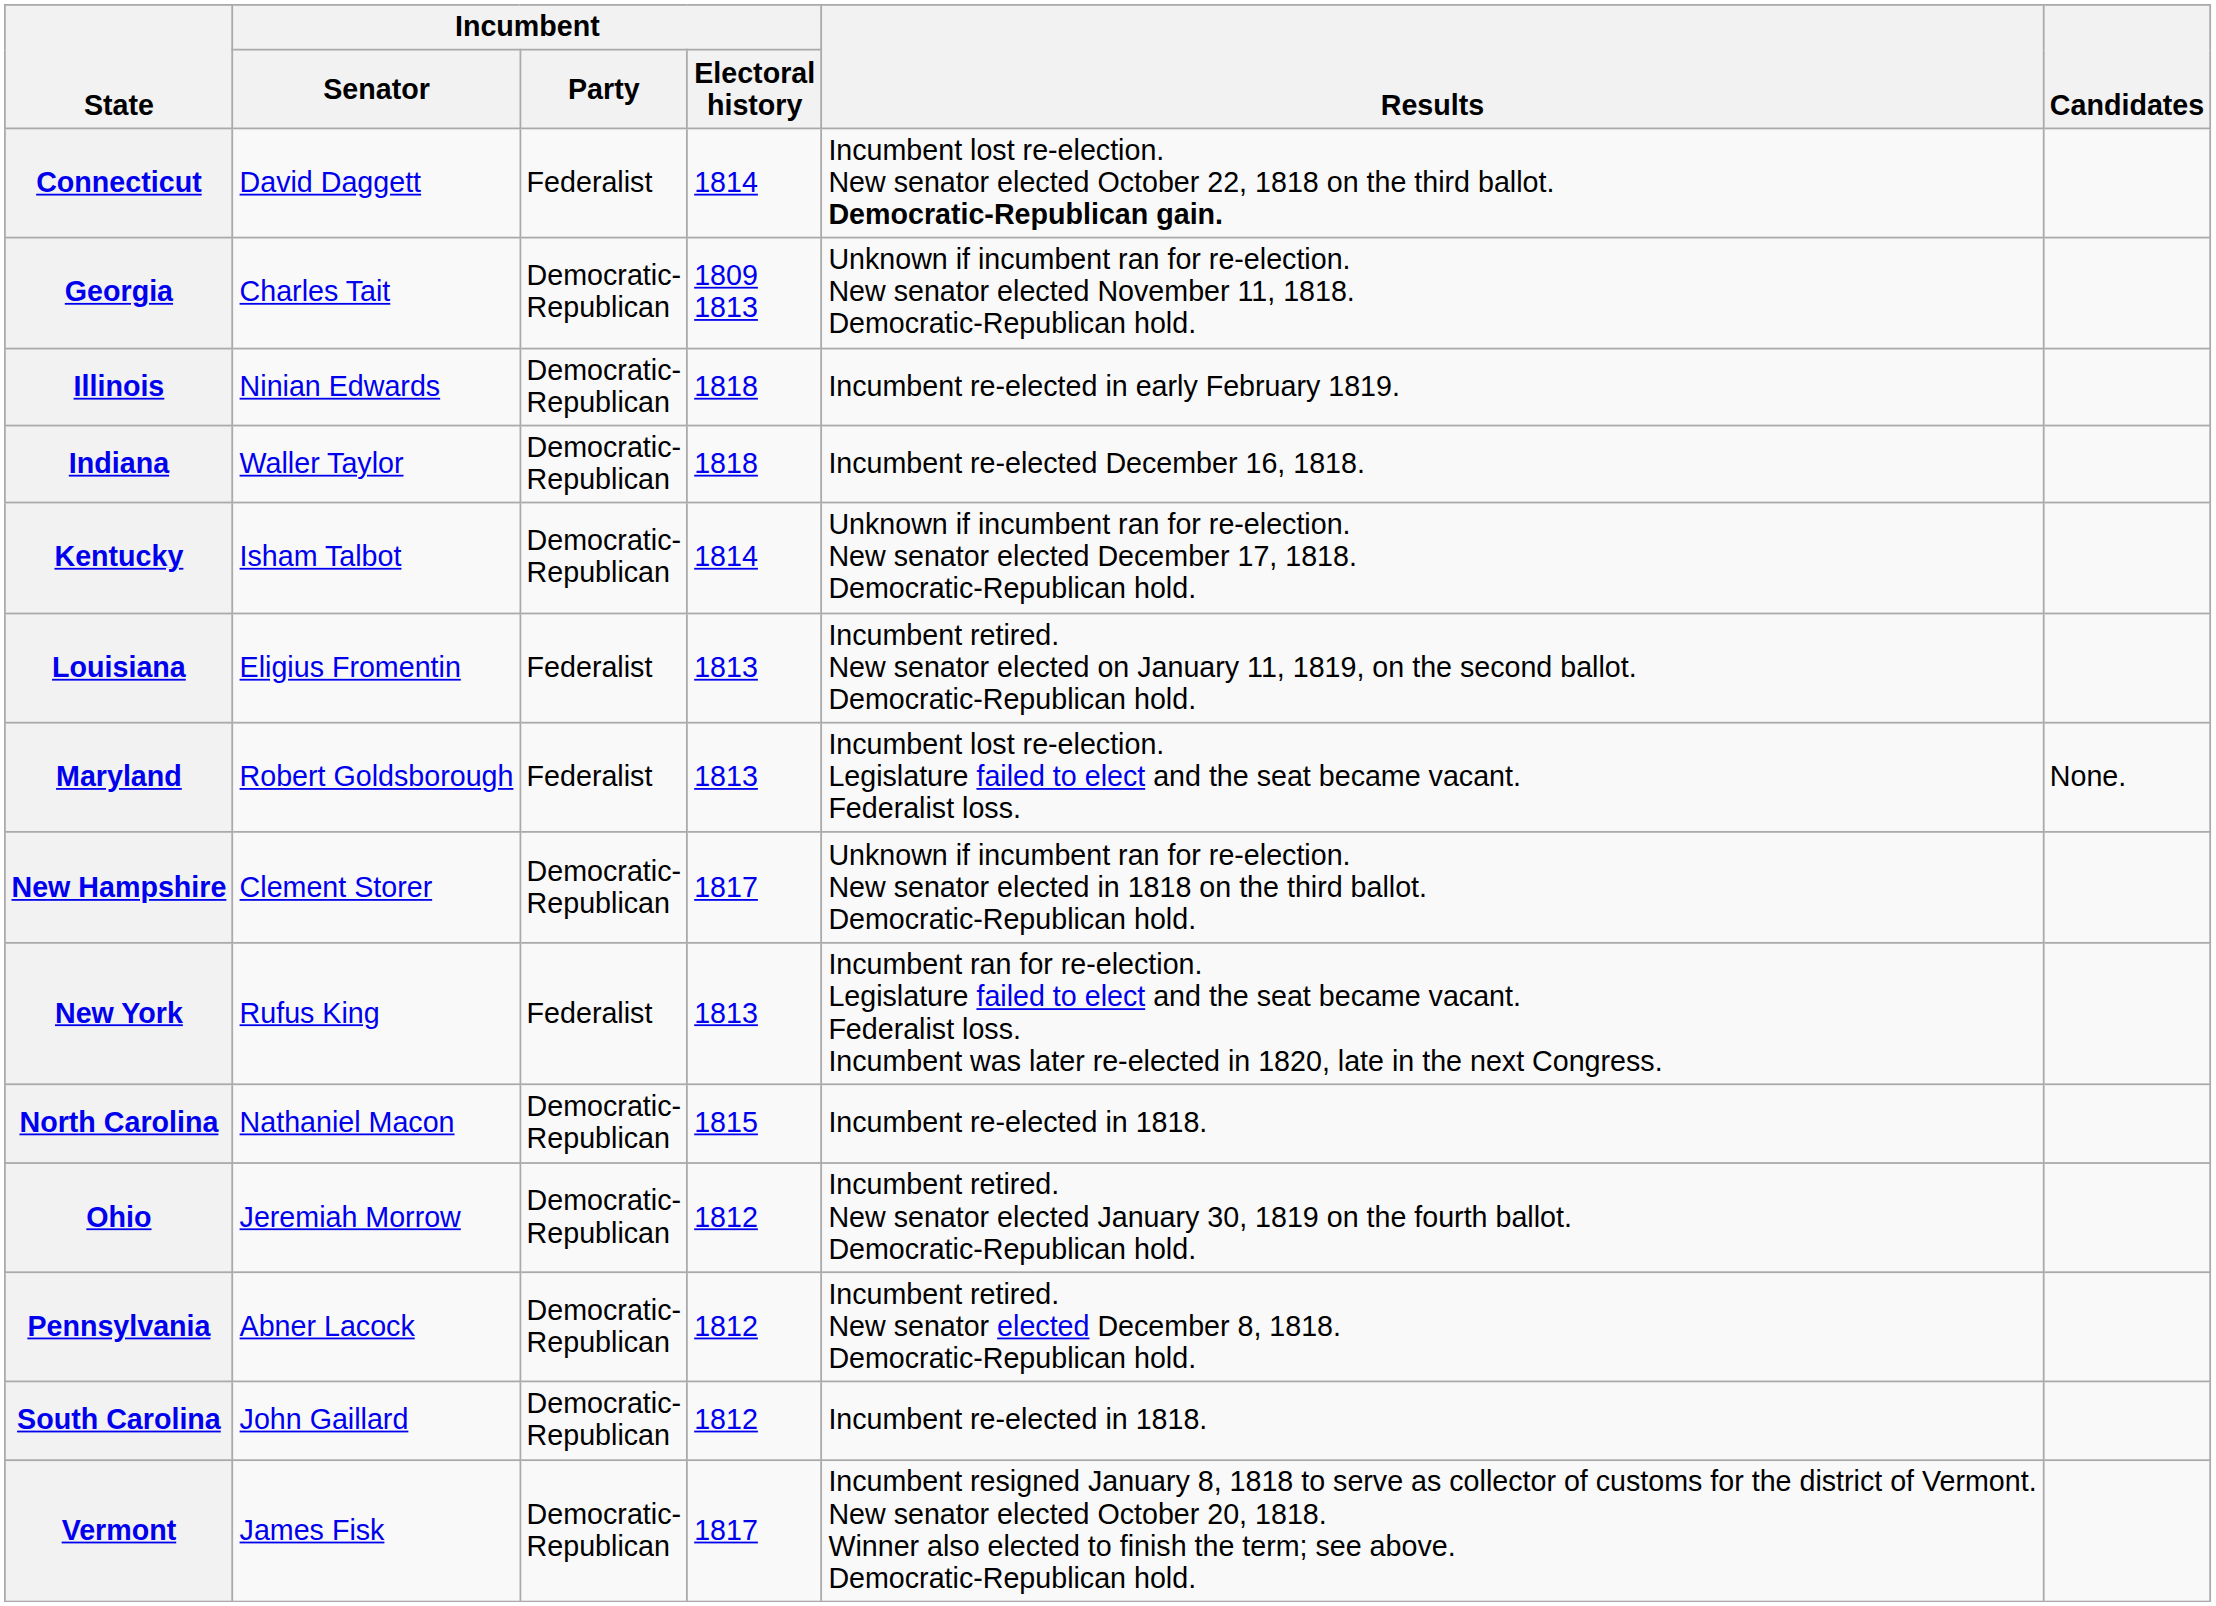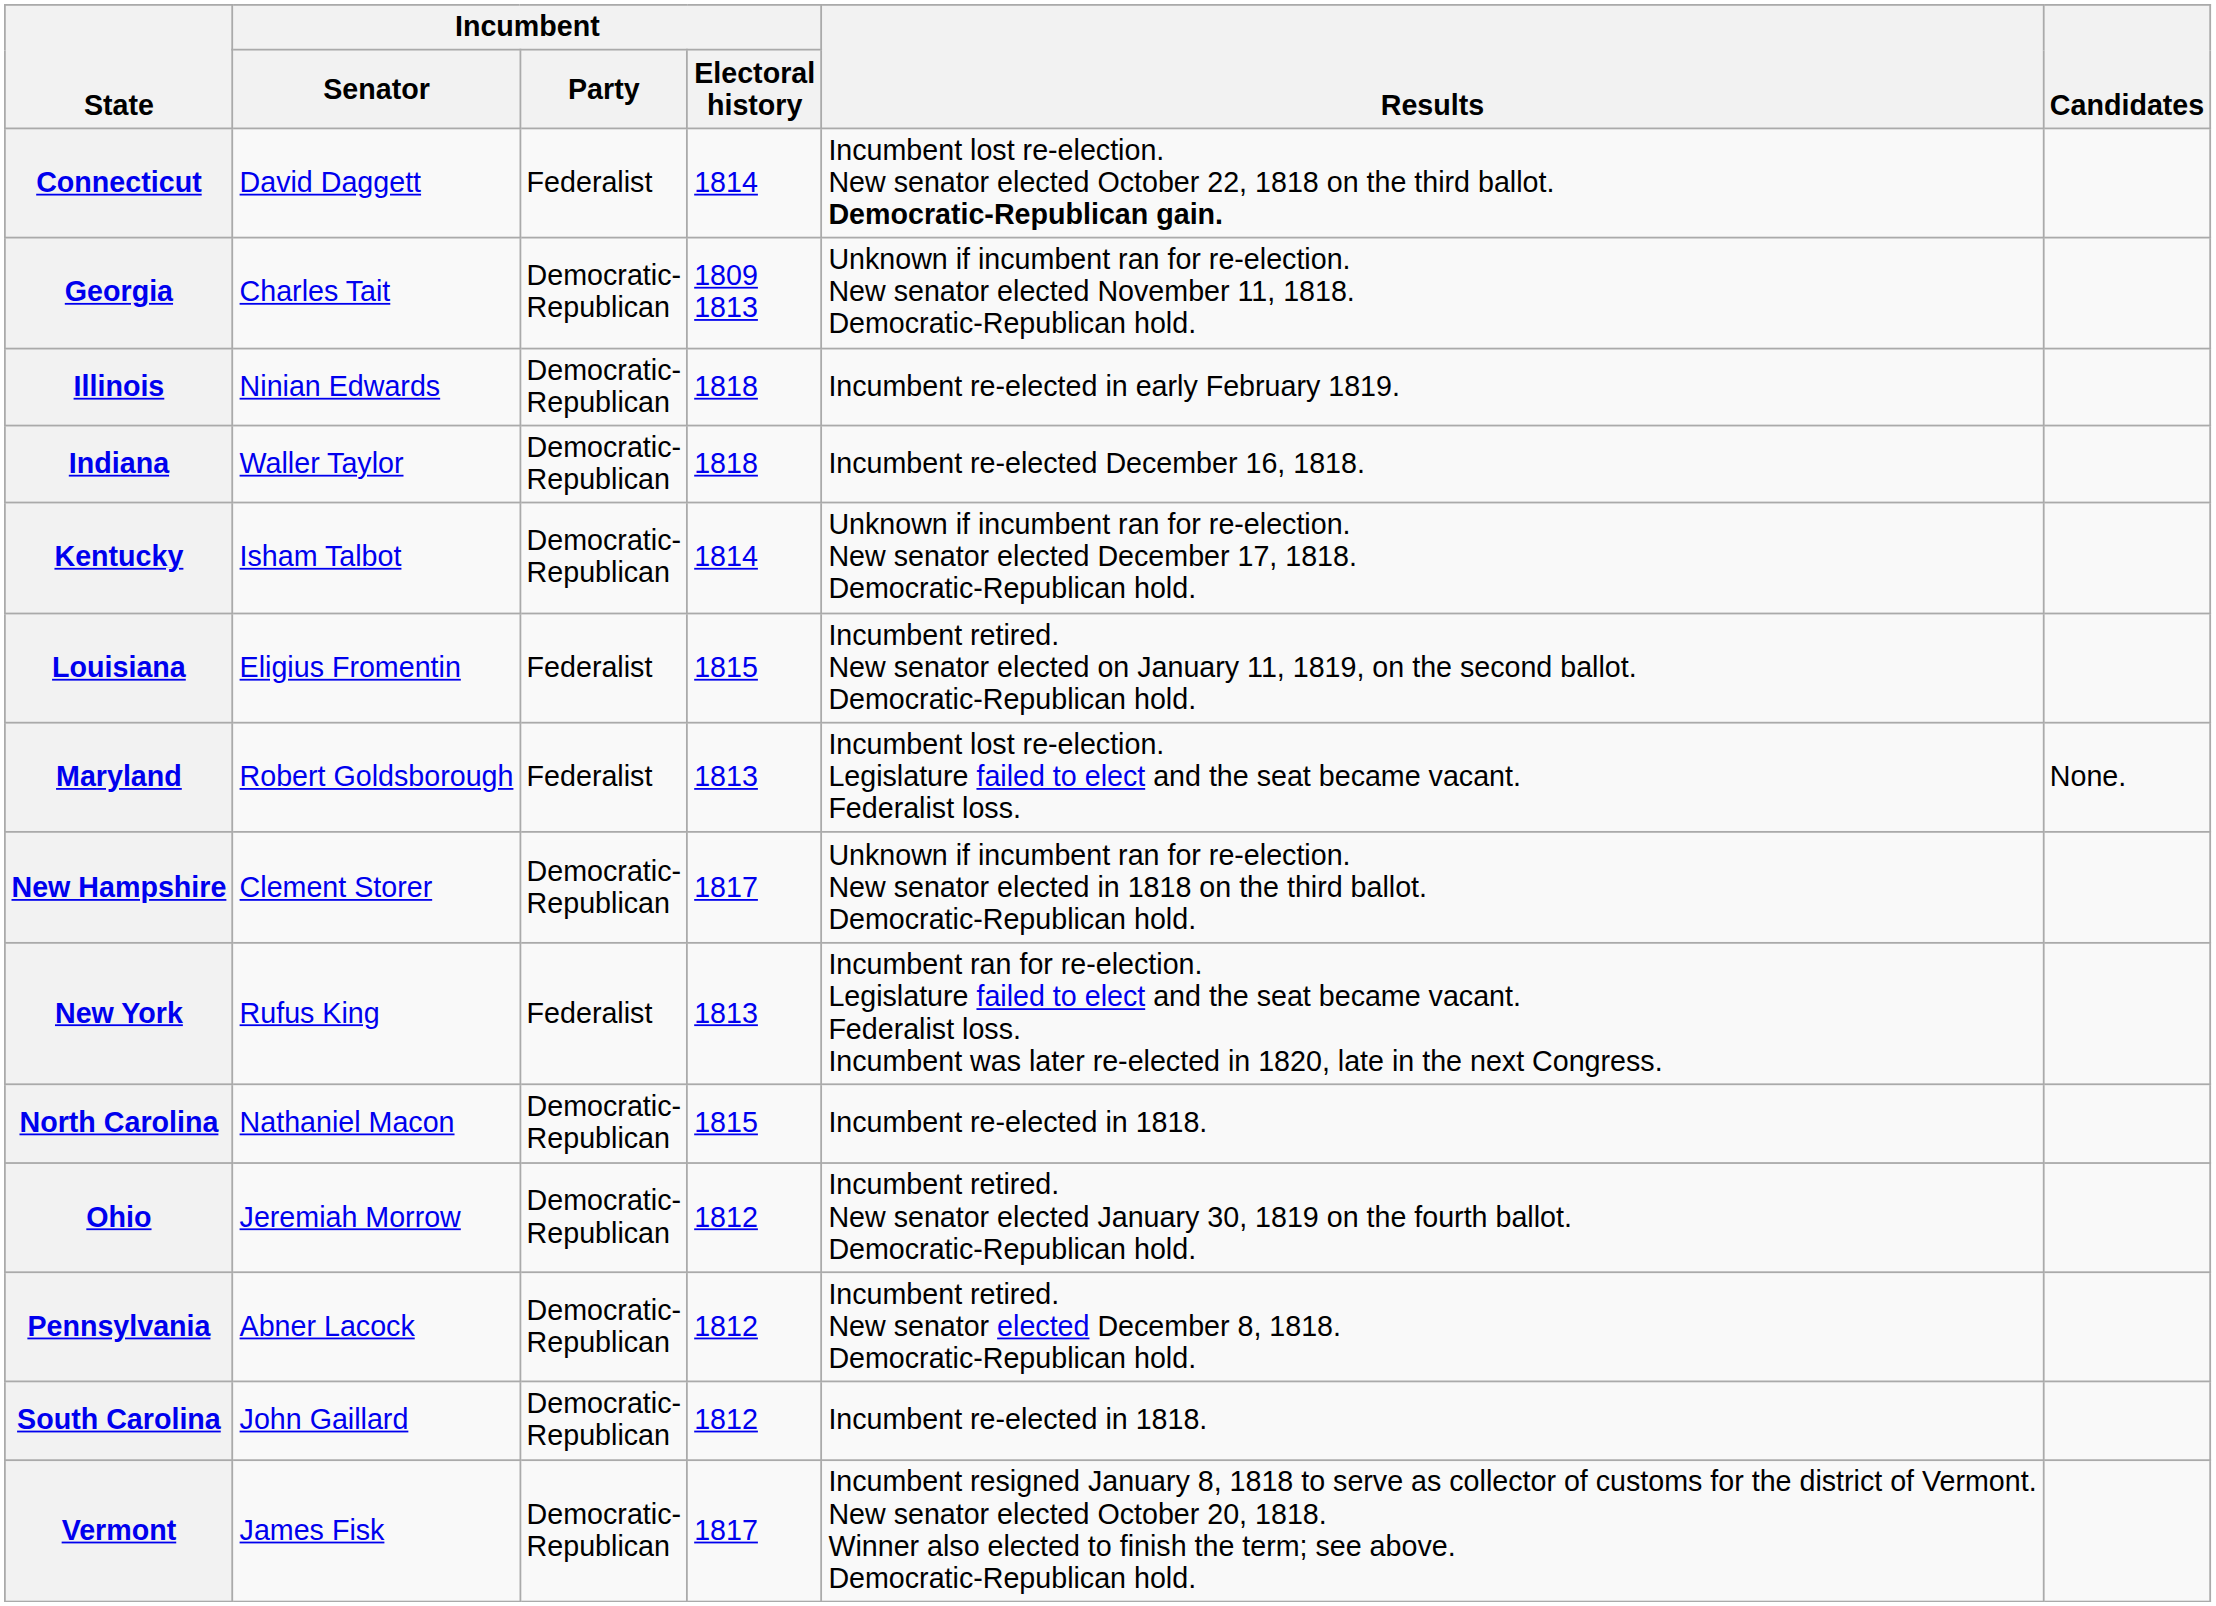Louisiana | Incumbent / Electoral history: 1813 -> 1815
